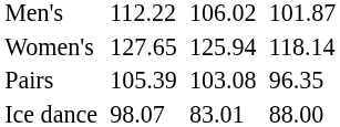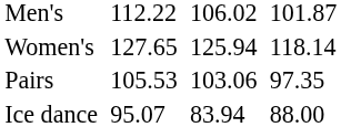Pairs | column 3: 105.39 -> 105.53
Pairs | column 5: 103.08 -> 103.06
Pairs | column 7: 96.35 -> 97.35
Ice dance | column 3: 98.07 -> 95.07
Ice dance | column 5: 83.01 -> 83.94
